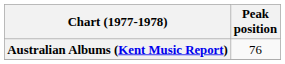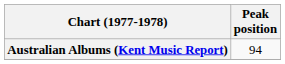Australian Albums (Kent Music Report) | Peak position: 76 -> 94
